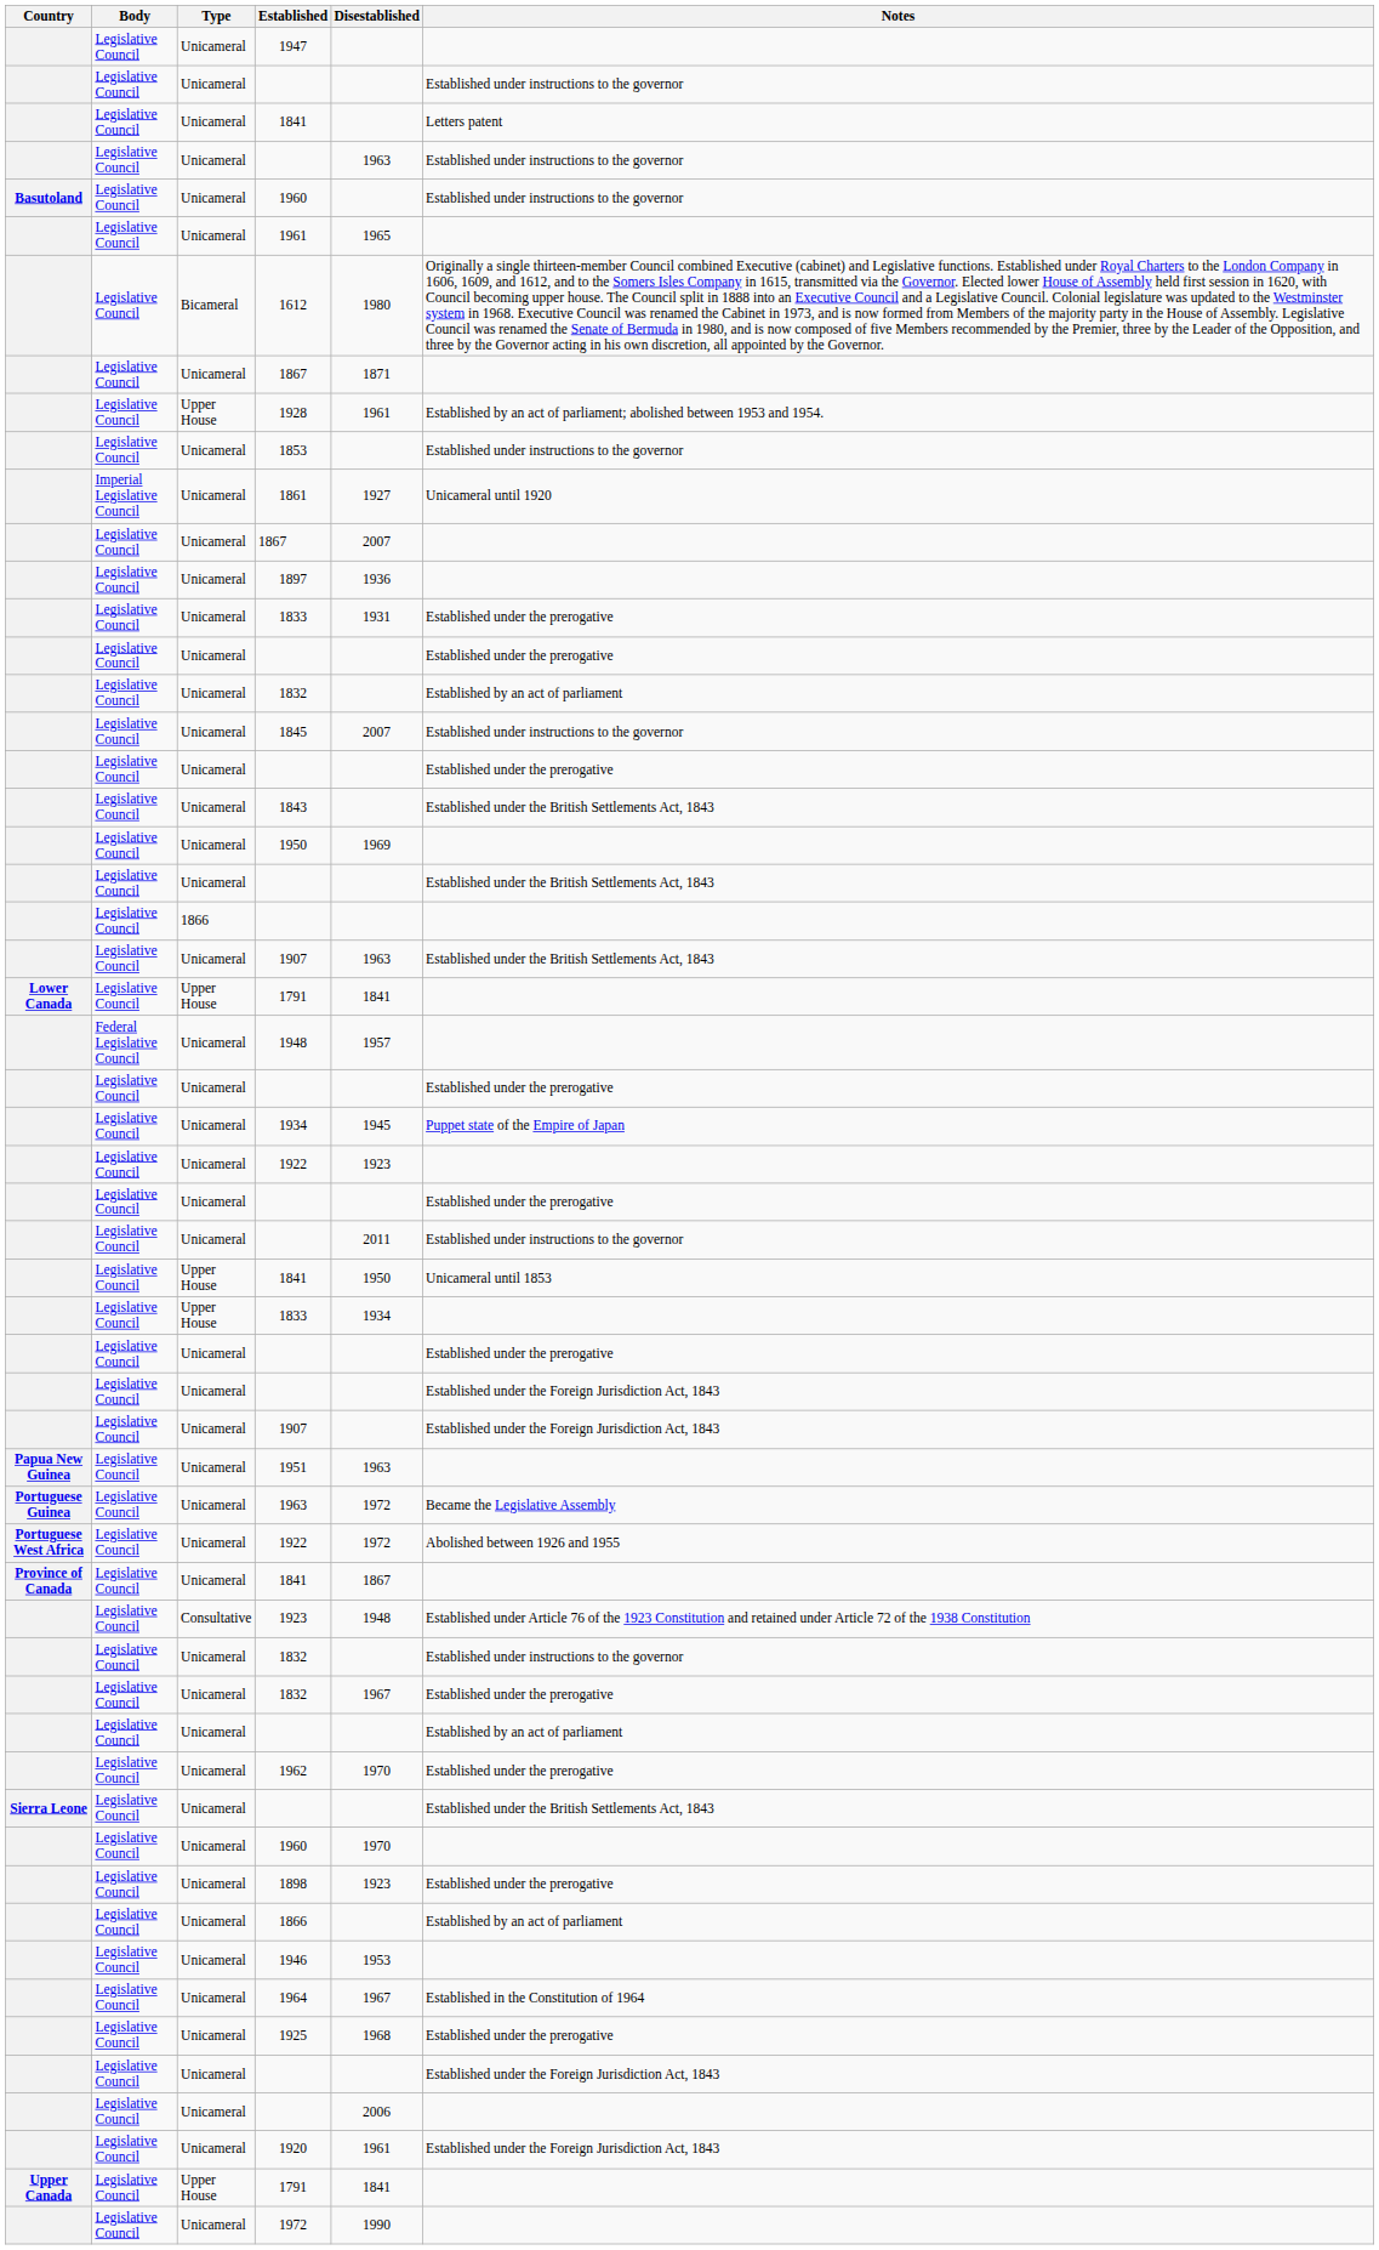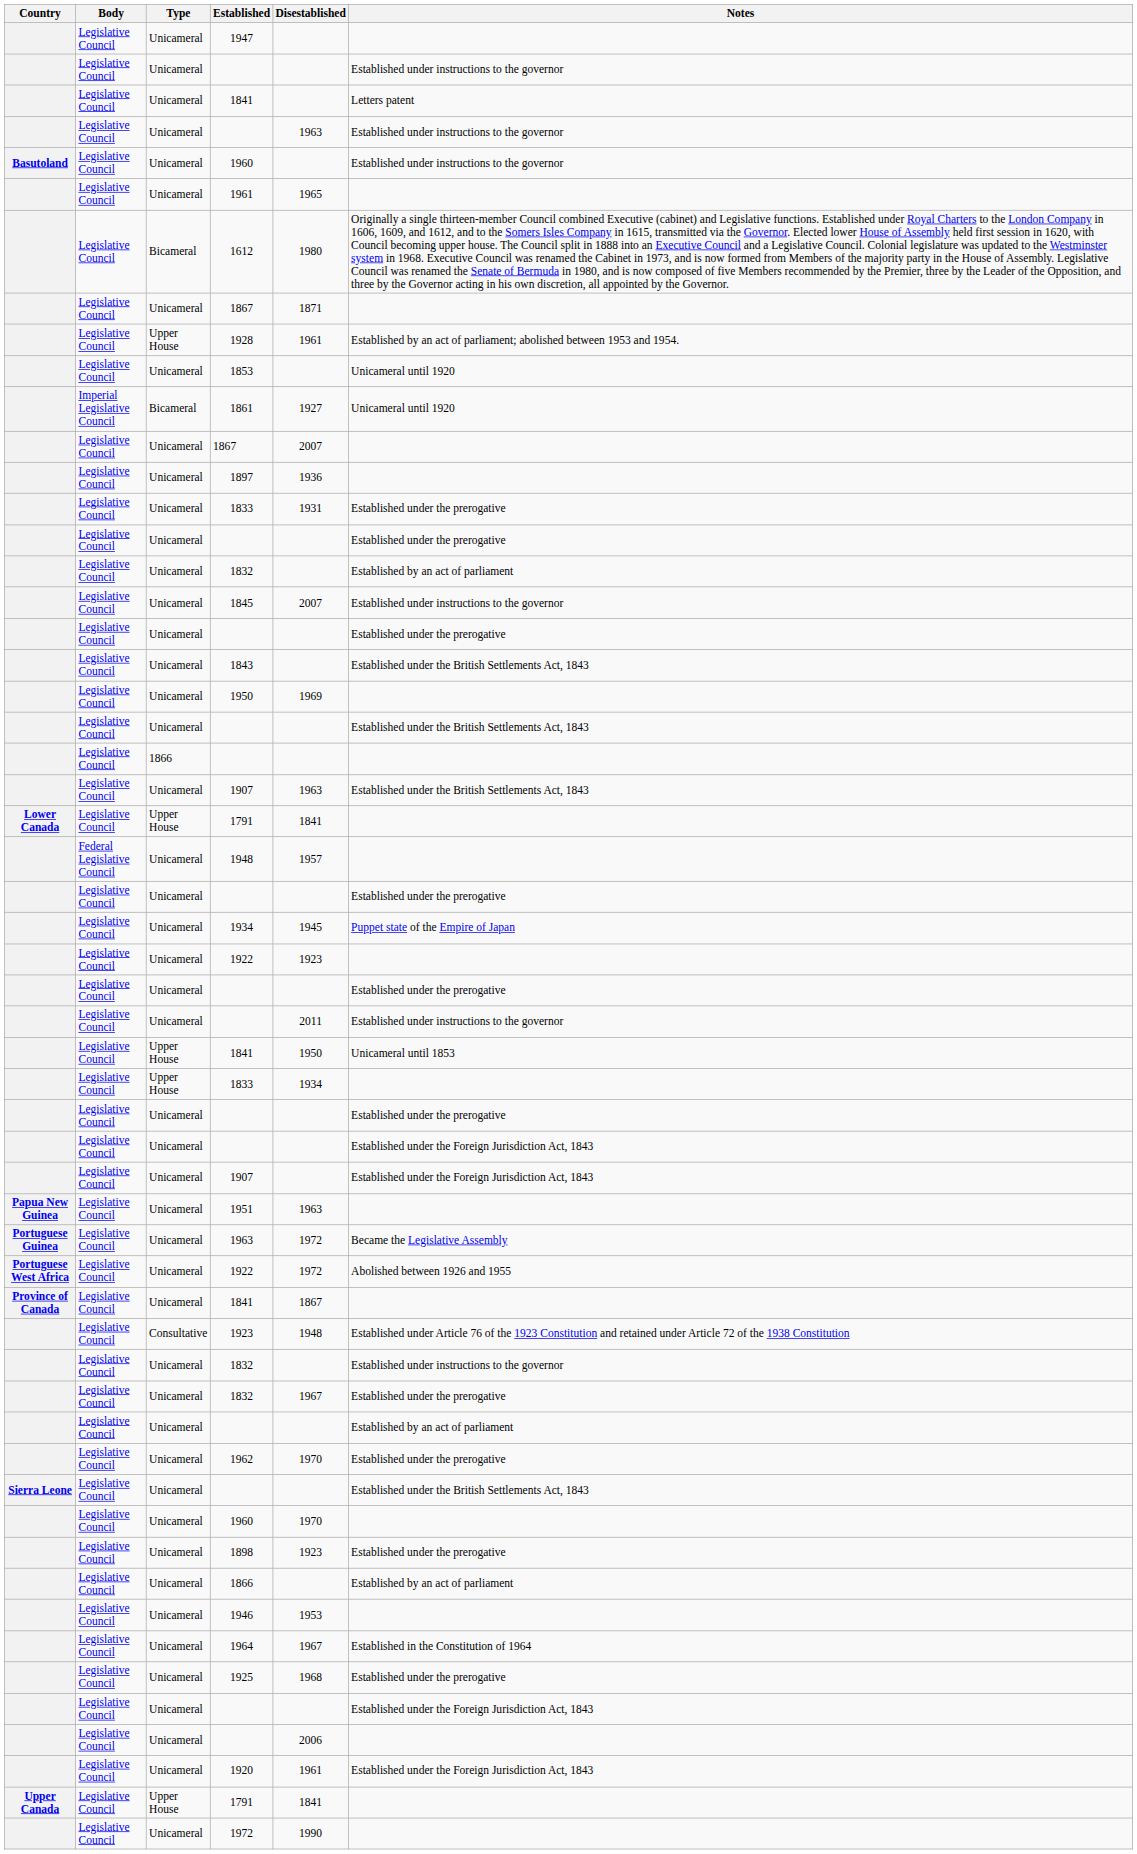1853 | Notes: Established under instructions to the governor -> Unicameral until 1920
1861 | Type: Unicameral -> Bicameral
